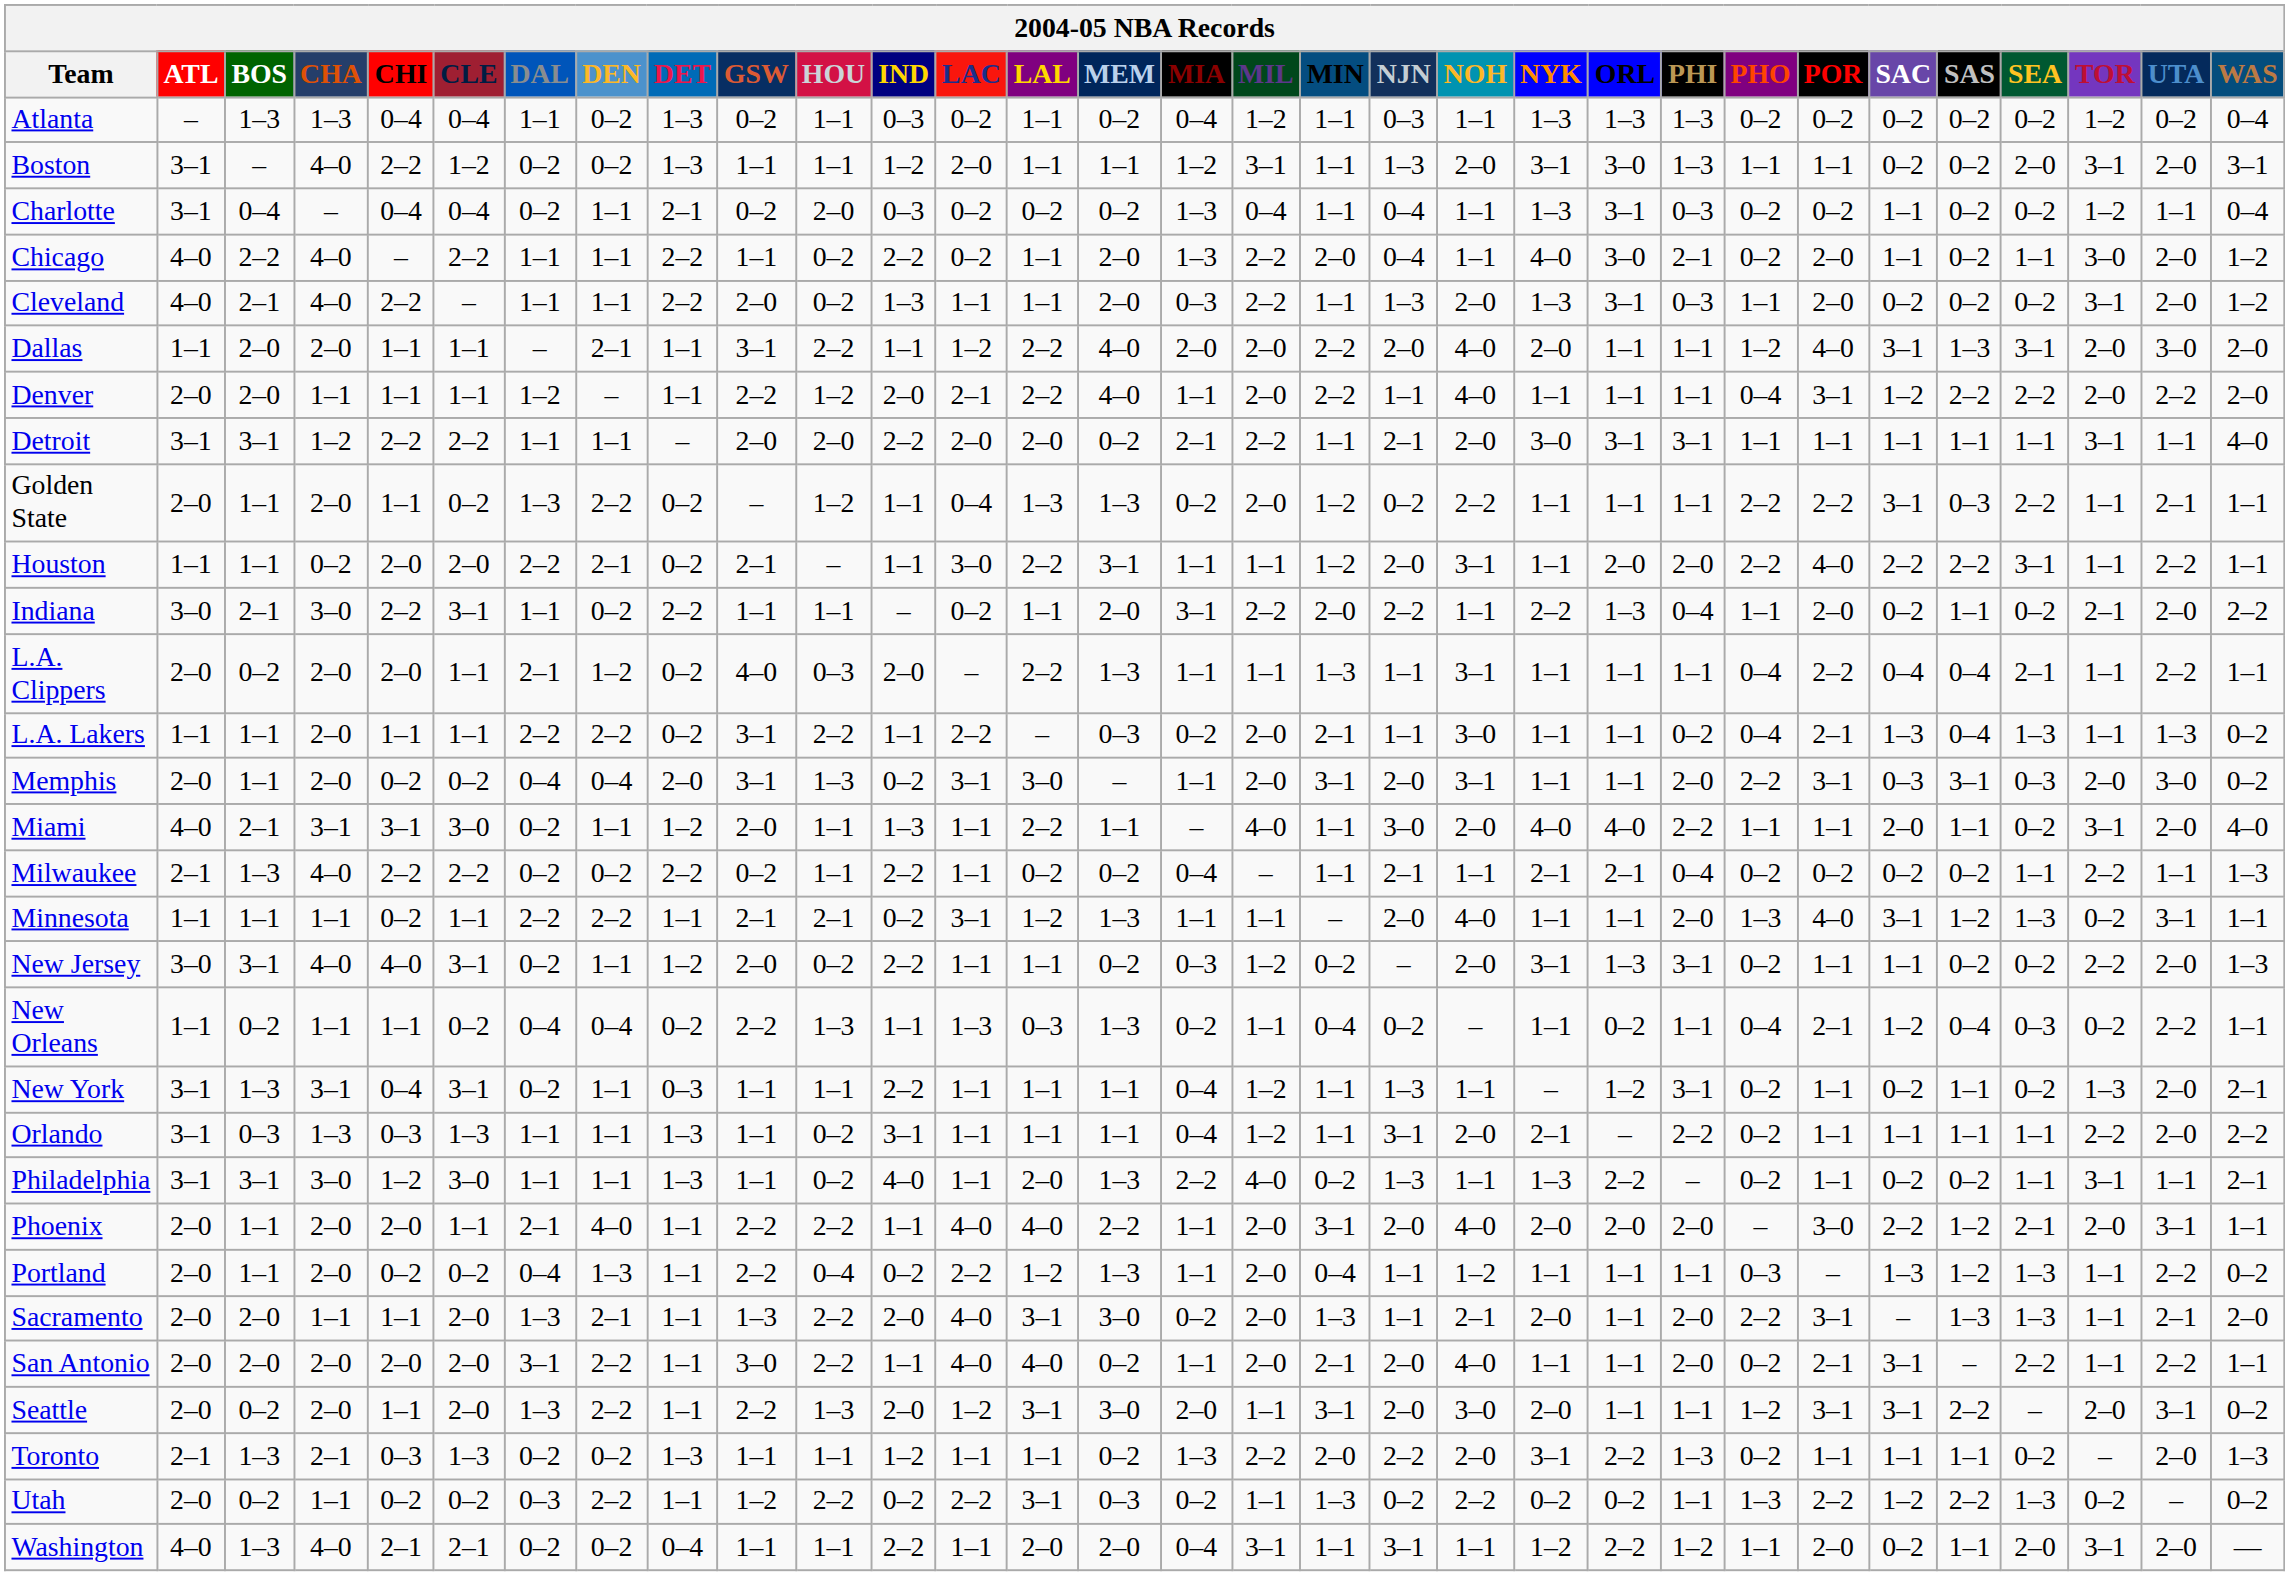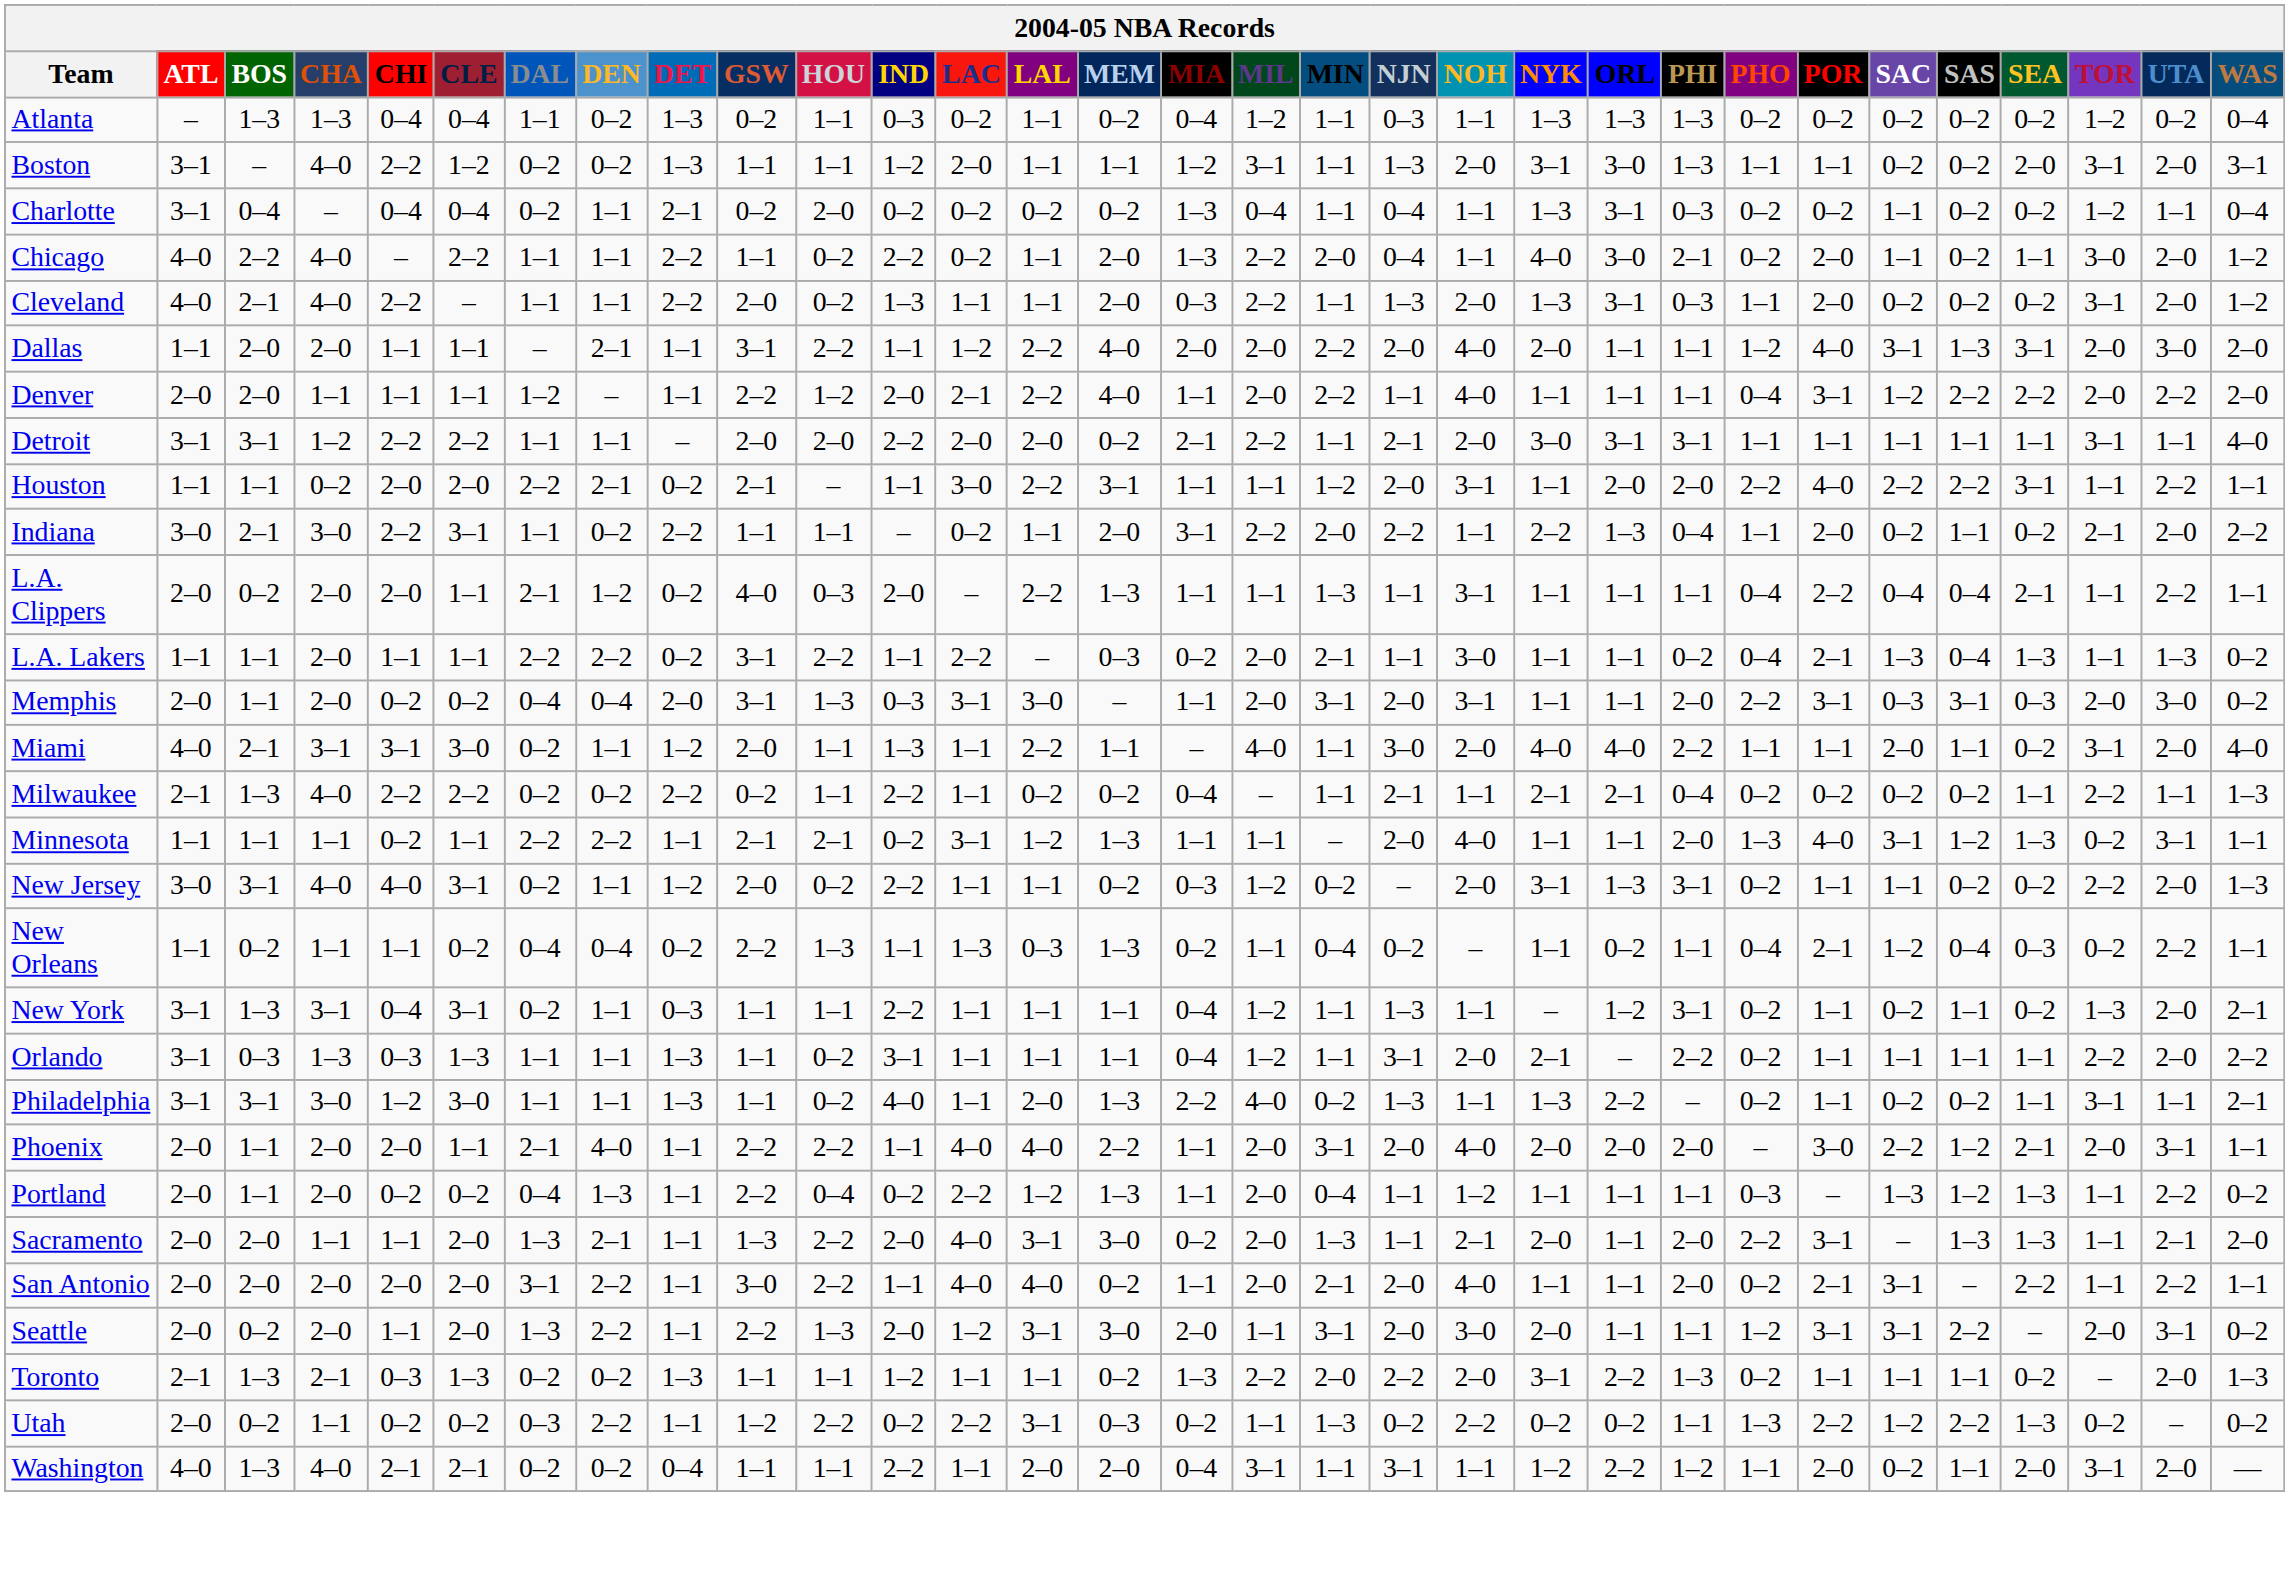Charlotte | IND: 0–3 -> 0–2
- row: Golden State | 2–0 | 1–1 | 2–0 | 1–1 | 0–2 | 1–3 | 2–2 | 0–2 | – | 1–2 | 1–1 | 0–4 | 1–3 | 1–3 | 0–2 | 2–0 | 1–2 | 0–2 | 2–2 | 1–1 | 1–1 | 1–1 | 2–2 | 2–2 | 3–1 | 0–3 | 2–2 | 1–1 | 2–1 | 1–1
Memphis | IND: 0–2 -> 0–3
